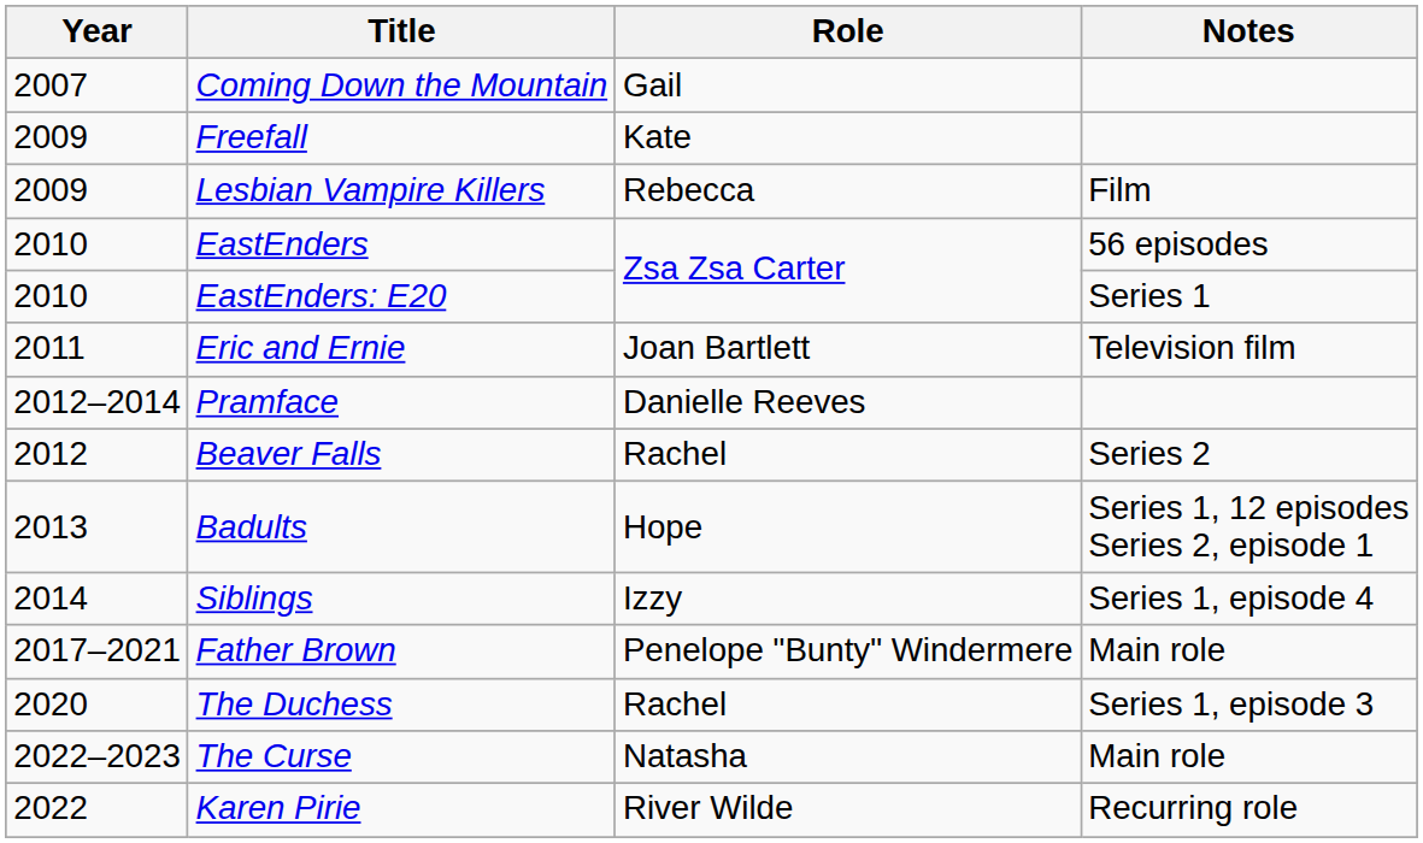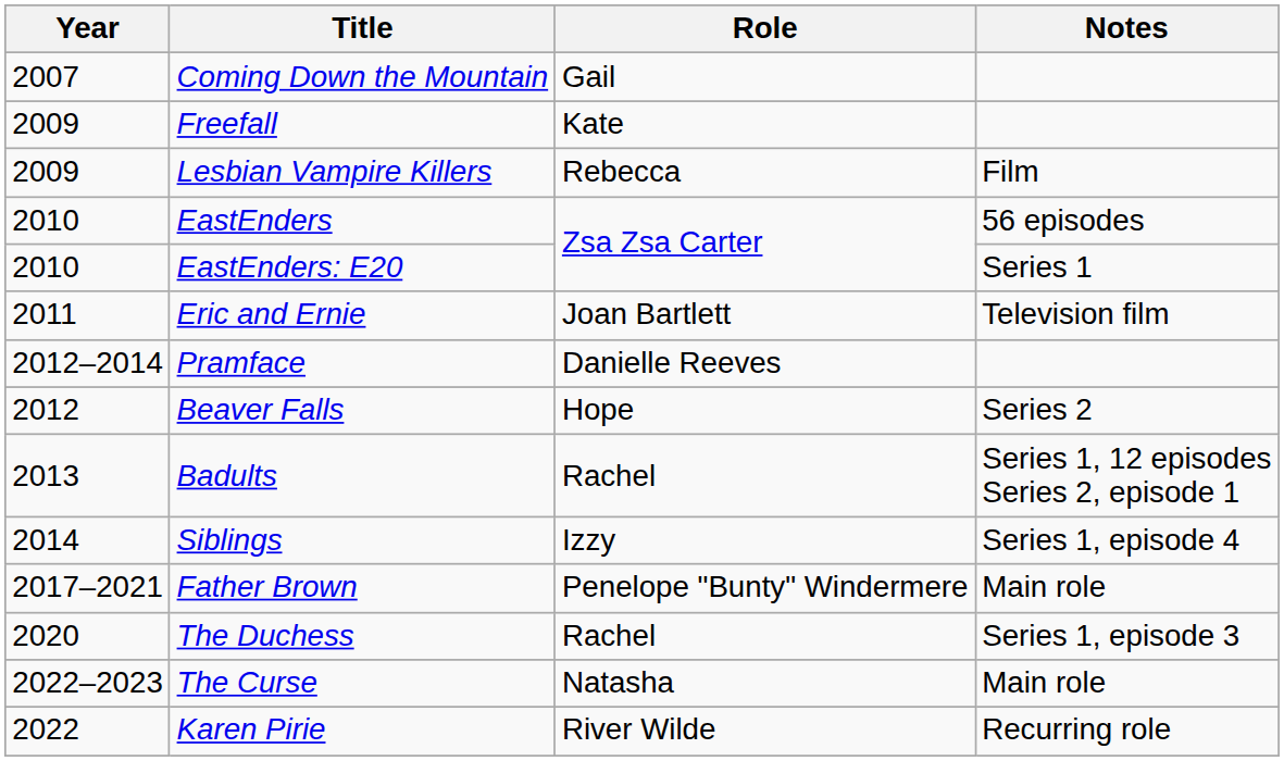Beaver Falls | Role: Rachel -> Hope
Badults | Role: Hope -> Rachel
